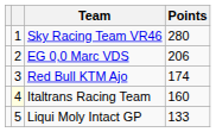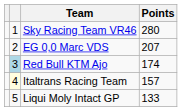EG 0,0 Marc VDS | Points: 206 -> 207
Red Bull KTM Ajo | column 2: no background -> lightblue background
Italtrans Racing Team | Points: 160 -> 157
